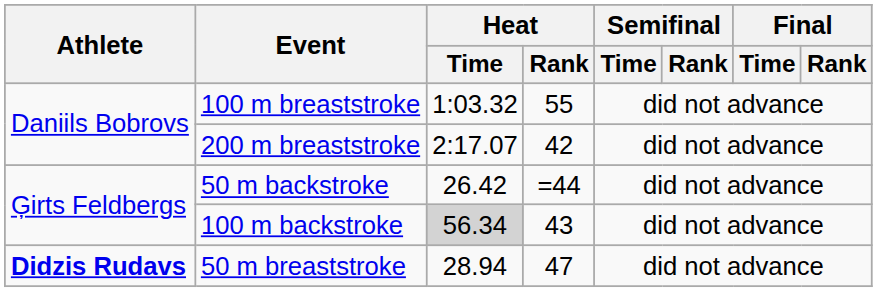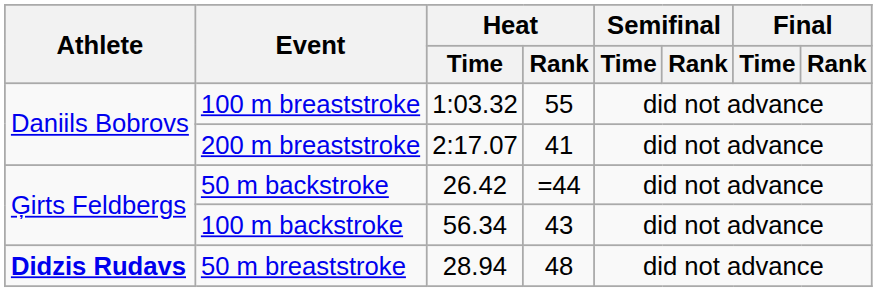200 m breaststroke | Heat / Rank: 42 -> 41
100 m backstroke | Heat / Time: lightgrey background -> no background
50 m breaststroke | Heat / Rank: 47 -> 48
